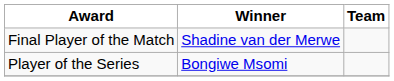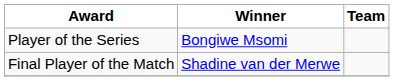rows swapped: Player of the Series <-> Final Player of the Match
